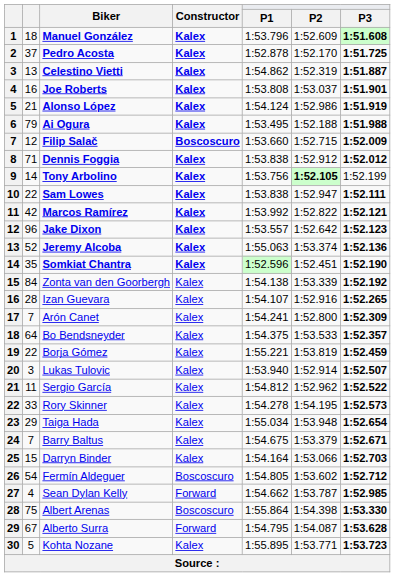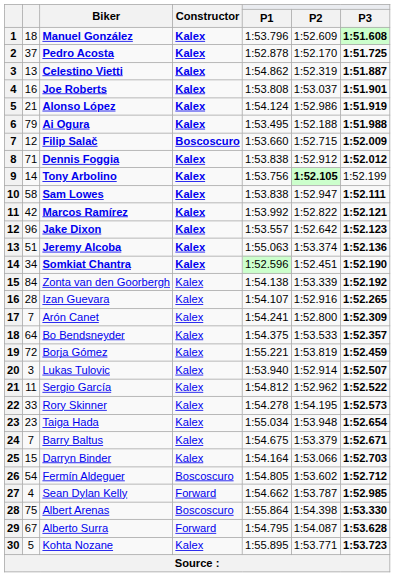Sam Lowes | column 2: 22 -> 58
Jeremy Alcoba | column 2: 52 -> 51
Somkiat Chantra | column 2: 35 -> 34
Borja Gómez | column 2: 22 -> 72
Taiga Hada | column 2: 29 -> 23
